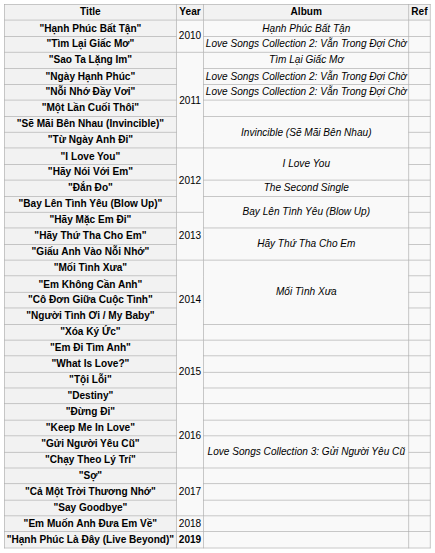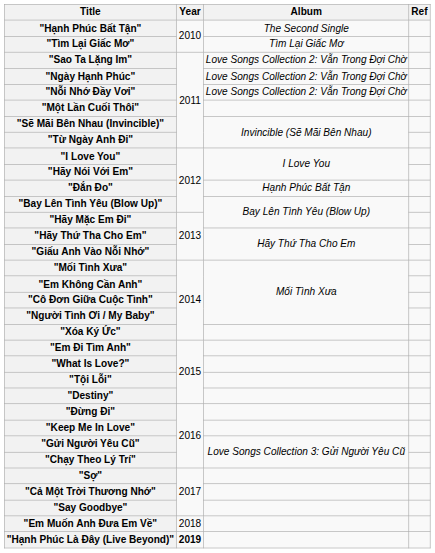"Hạnh Phúc Bất Tận" | Album: Hạnh Phúc Bất Tận -> The Second Single
"Tìm Lại Giấc Mơ" | Album: Love Songs Collection 2: Vẫn Trong Đợi Chờ -> Tìm Lại Giấc Mơ
"Sao Ta Lặng Im" | Album: Tìm Lại Giấc Mơ -> Love Songs Collection 2: Vẫn Trong Đợi Chờ
"Đắn Đo" | Album: The Second Single -> Hạnh Phúc Bất Tận
